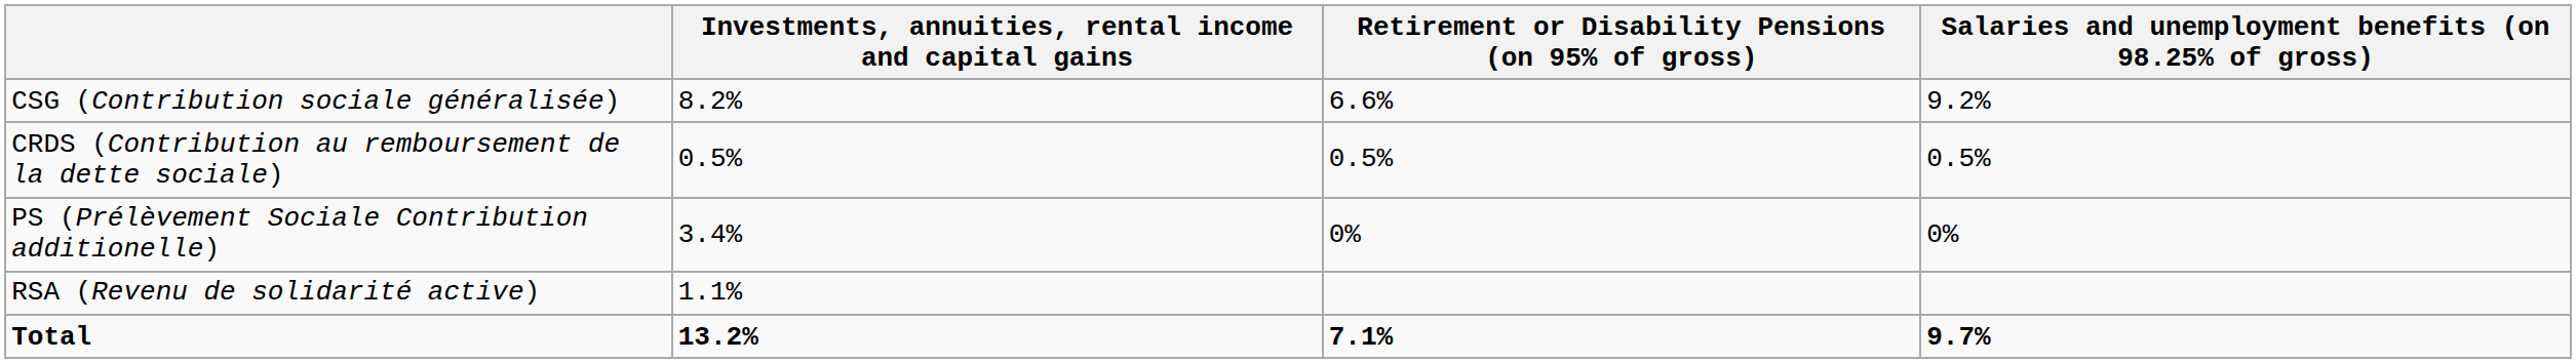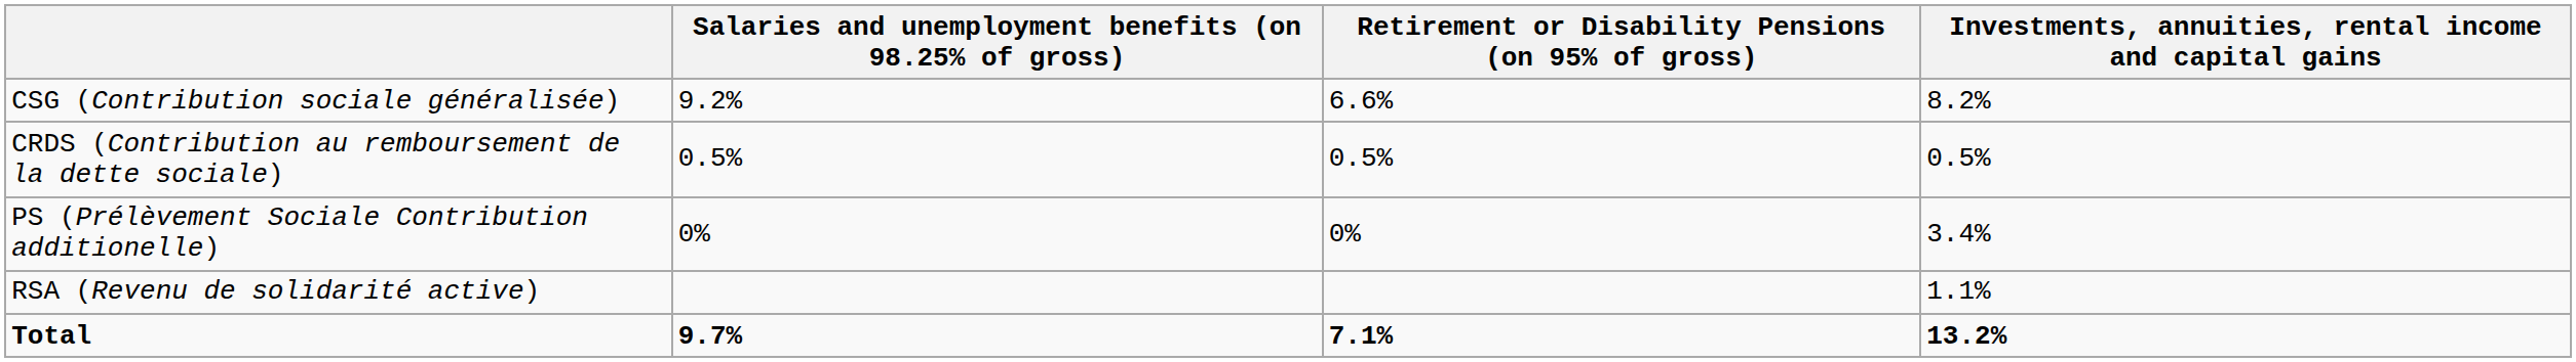columns swapped: Salaries and unemployment benefits (on 98.25% of gross) <-> Investments, annuities, rental income and capital gains
